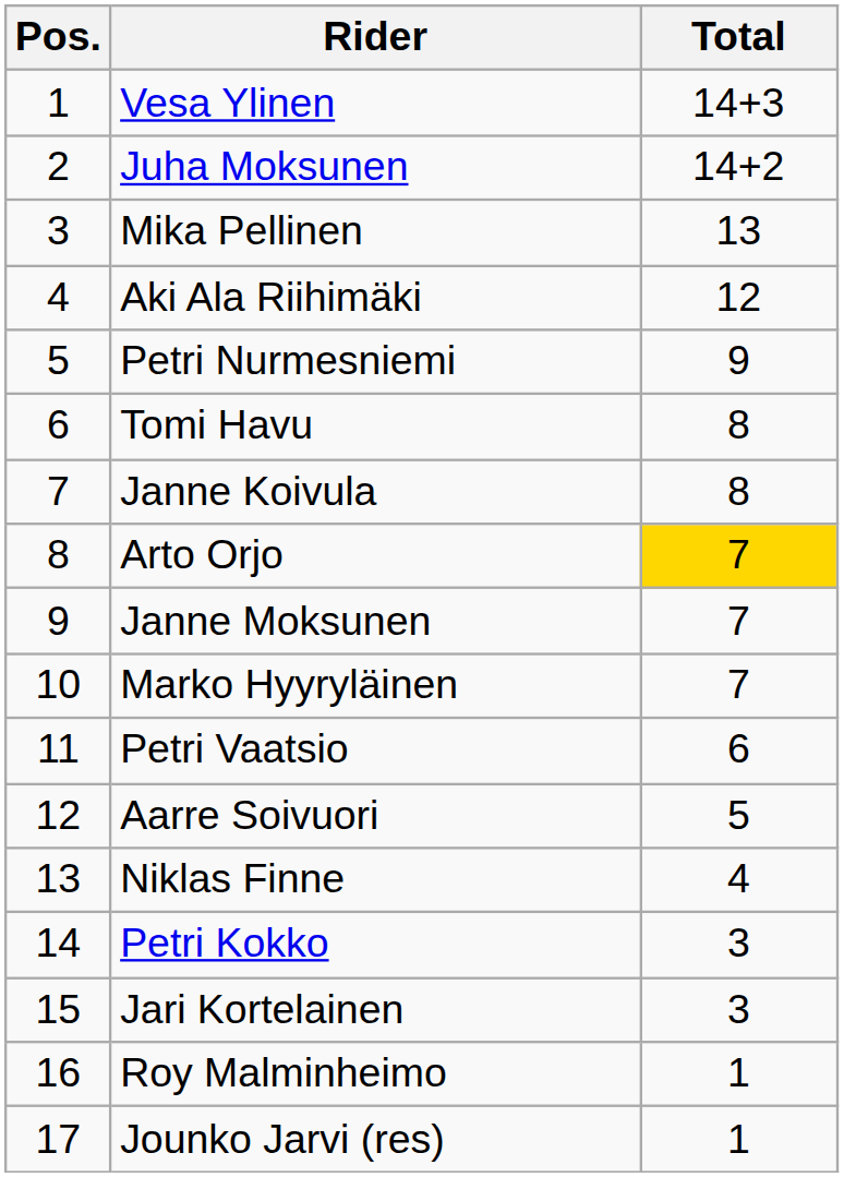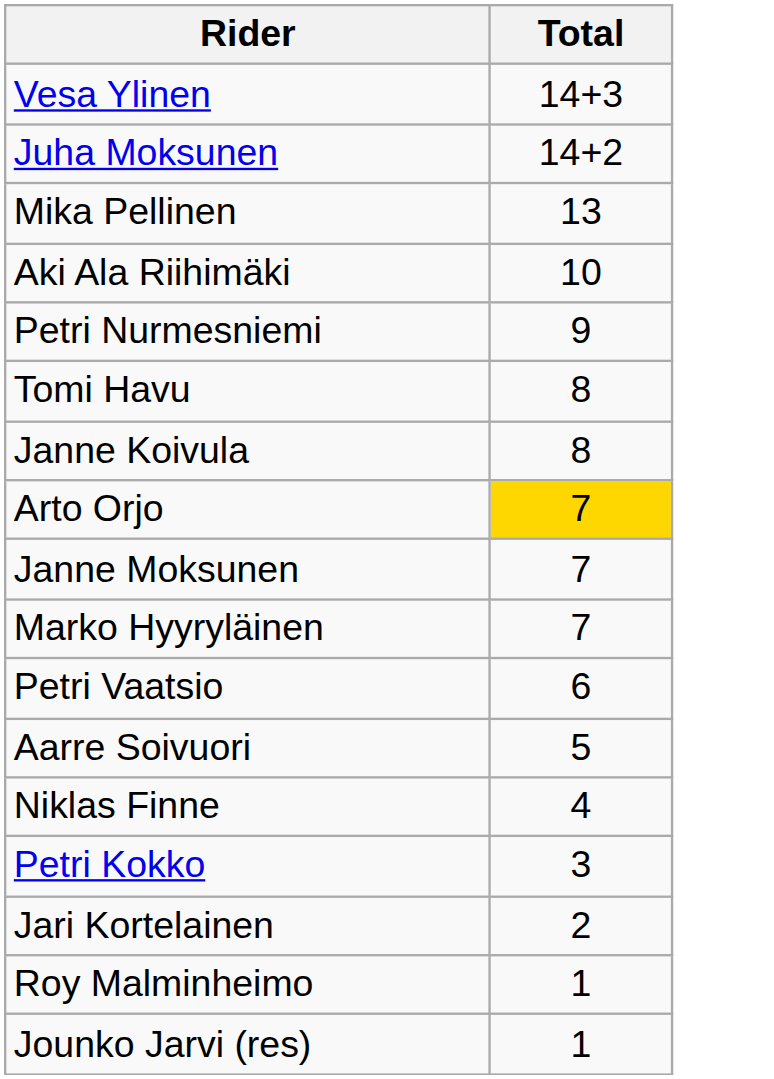- column: Pos. | 1 | 2 | 3 | 4 | 5 | 6 | 7 | 8 | 9 | 10 | 11 | 12 | 13 | 14 | 15 | 16 | 17
Aki Ala Riihimäki | Total: 12 -> 10
Jari Kortelainen | Total: 3 -> 2
